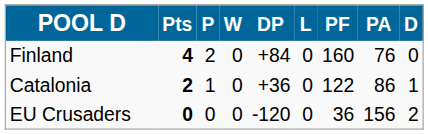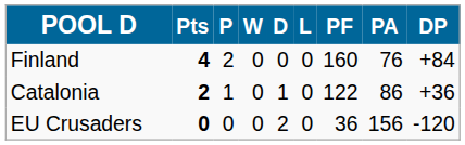columns swapped: D <-> DP
